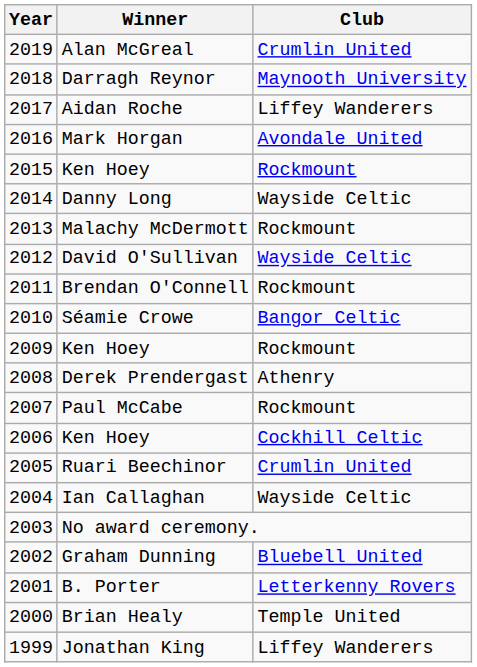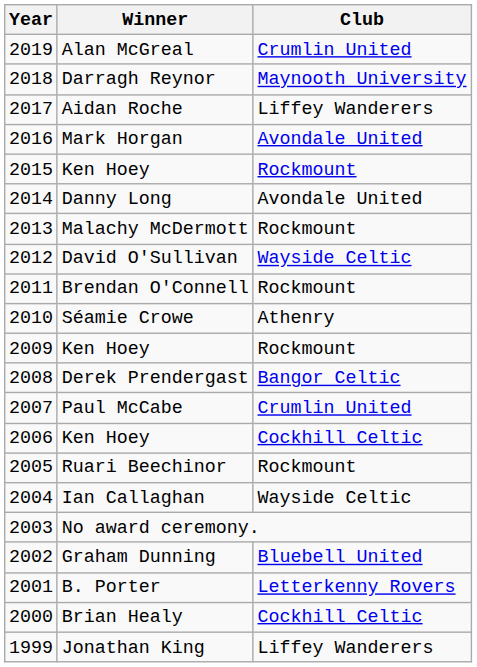Danny Long | Club: Wayside Celtic -> Avondale United
Séamie Crowe | Club: Bangor Celtic -> Athenry
Derek Prendergast | Club: Athenry -> Bangor Celtic
Paul McCabe | Club: Rockmount -> Crumlin United
Ruari Beechinor | Club: Crumlin United -> Rockmount
Brian Healy | Club: Temple United -> Cockhill Celtic
